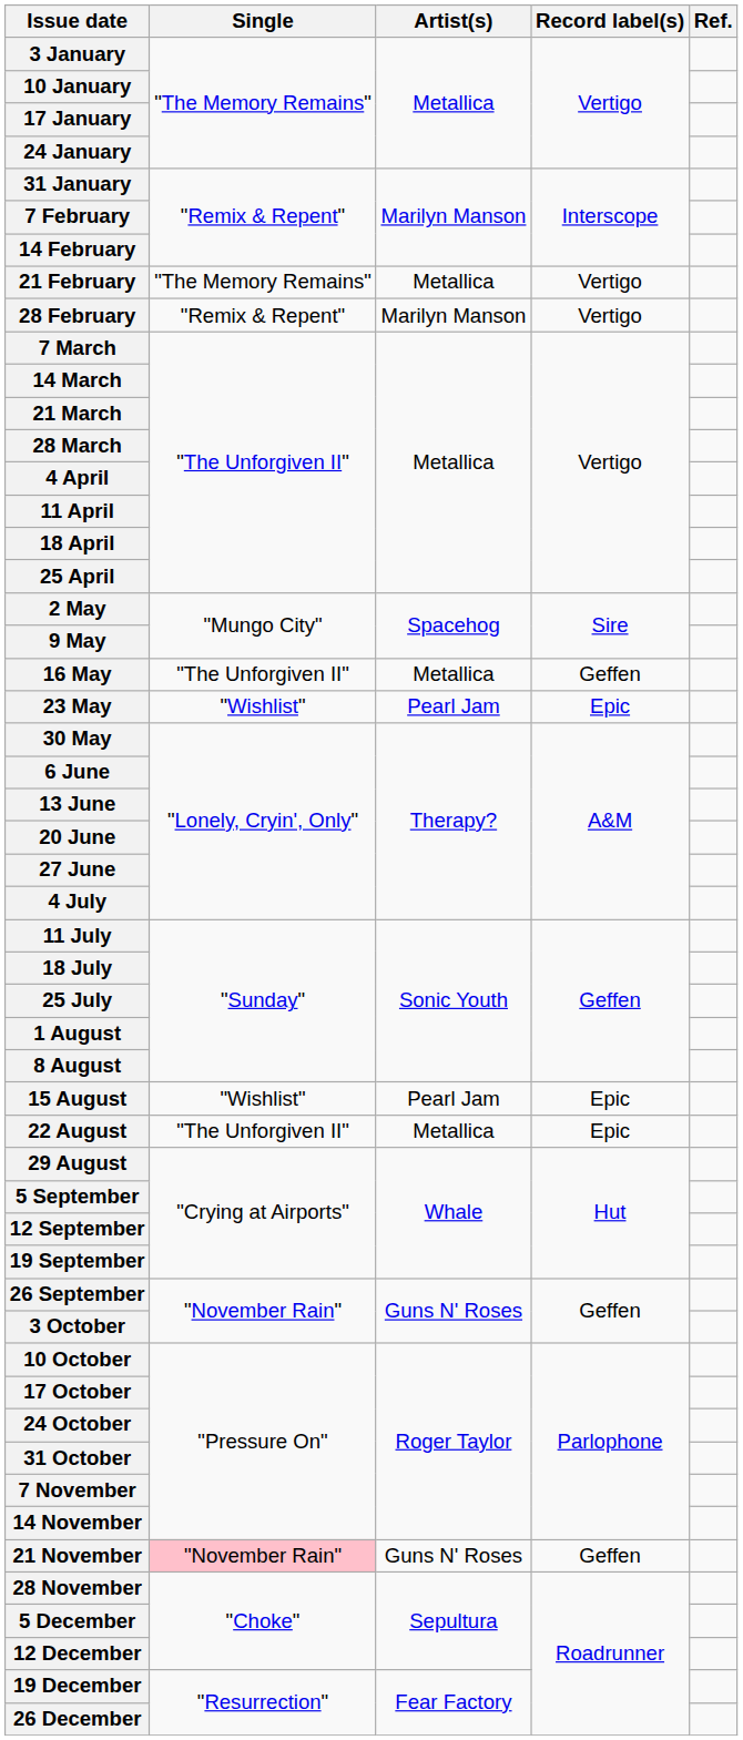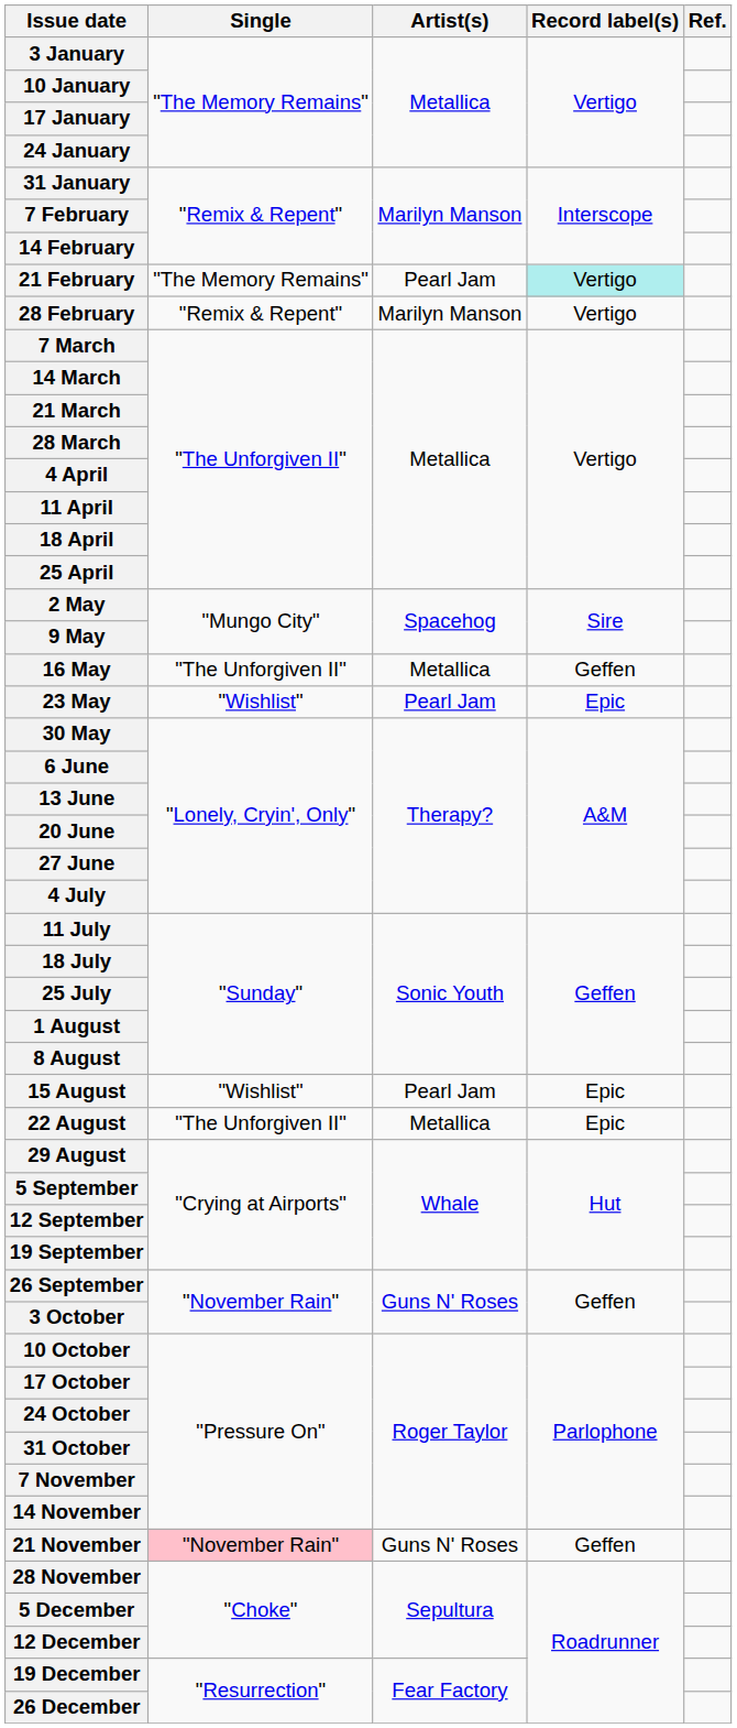21 February | Artist(s): Metallica -> Pearl Jam
21 February | Record label(s): no background -> paleturquoise background
